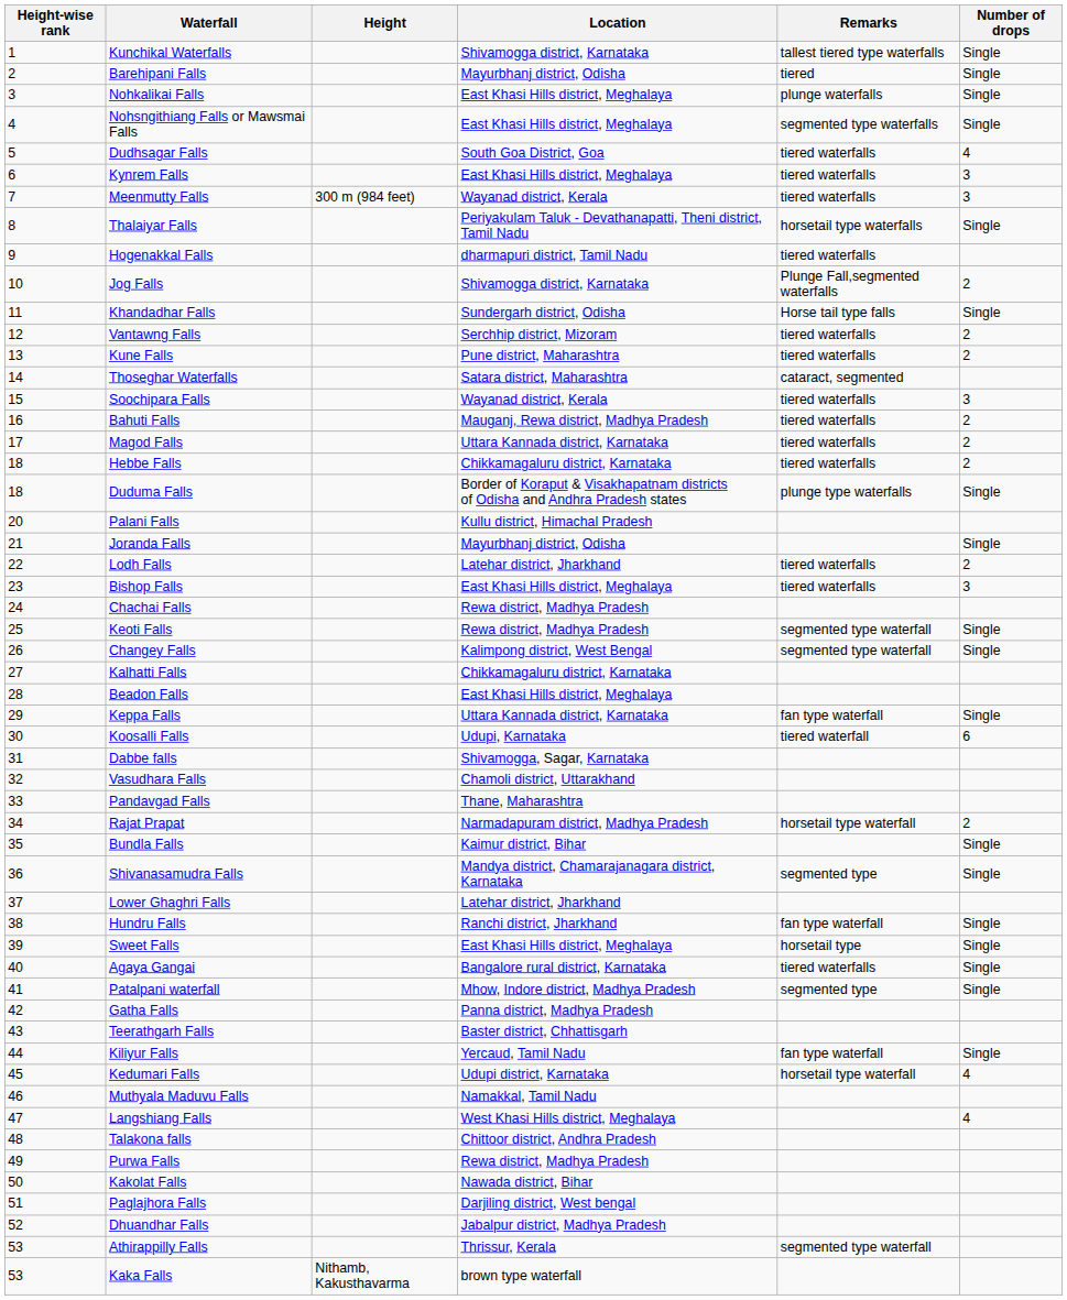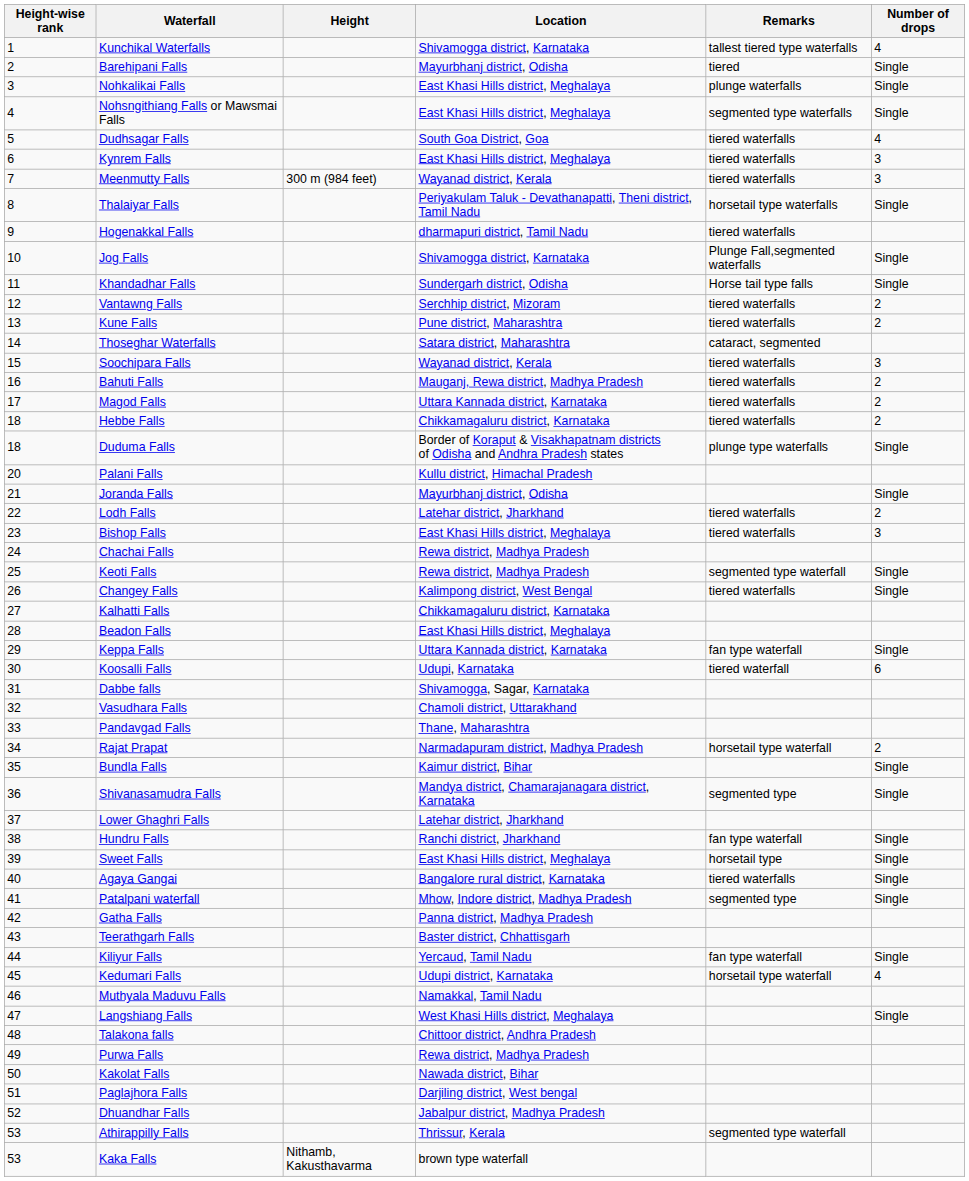Kunchikal Waterfalls | Number of drops: Single -> 4
Jog Falls | Number of drops: 2 -> Single
Changey Falls | Remarks: segmented type waterfall -> tiered waterfalls
Langshiang Falls | Number of drops: 4 -> Single
